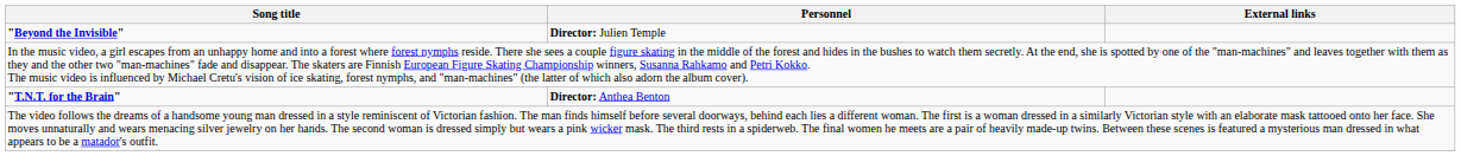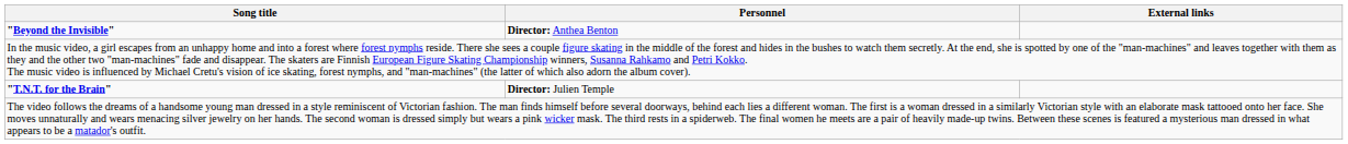"Beyond the Invisible" | Personnel: Director: Julien Temple -> Director: Anthea Benton
"T.N.T. for the Brain" | Personnel: Director: Anthea Benton -> Director: Julien Temple
